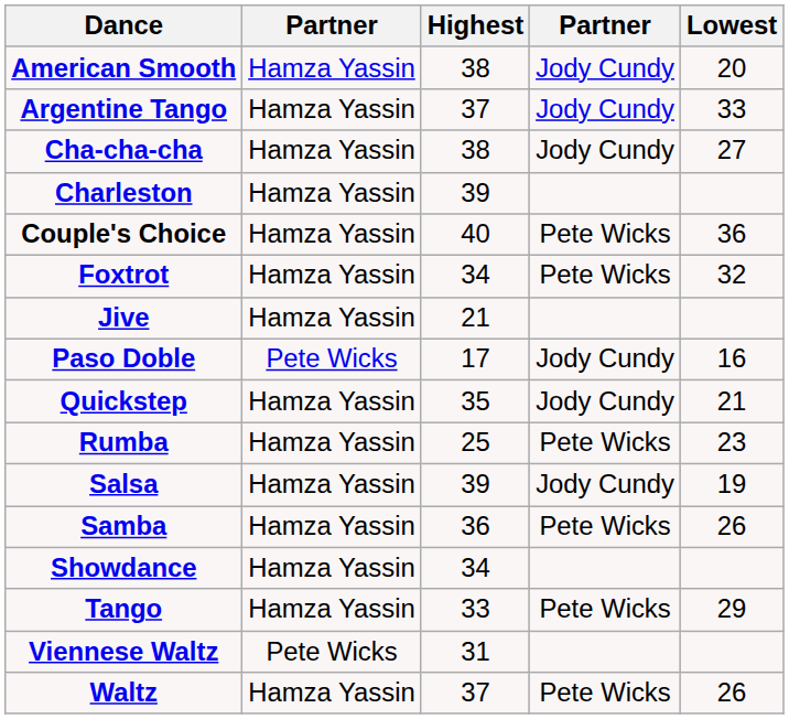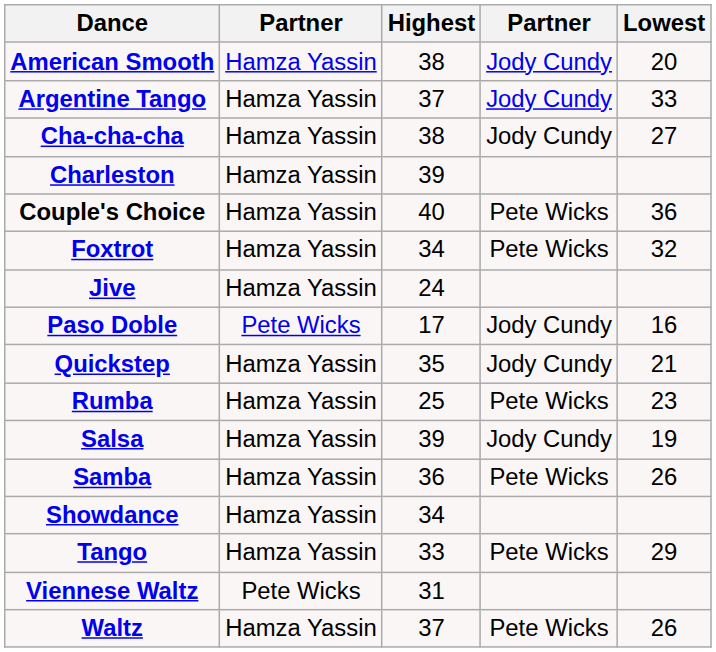Jive | Highest: 21 -> 24
